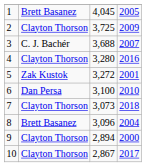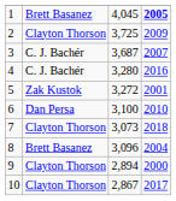1 | column 4: normal -> bold
3 | column 3: 3,688 -> 3,687
4 | column 2: Clayton Thorson -> C. J. Bachér
